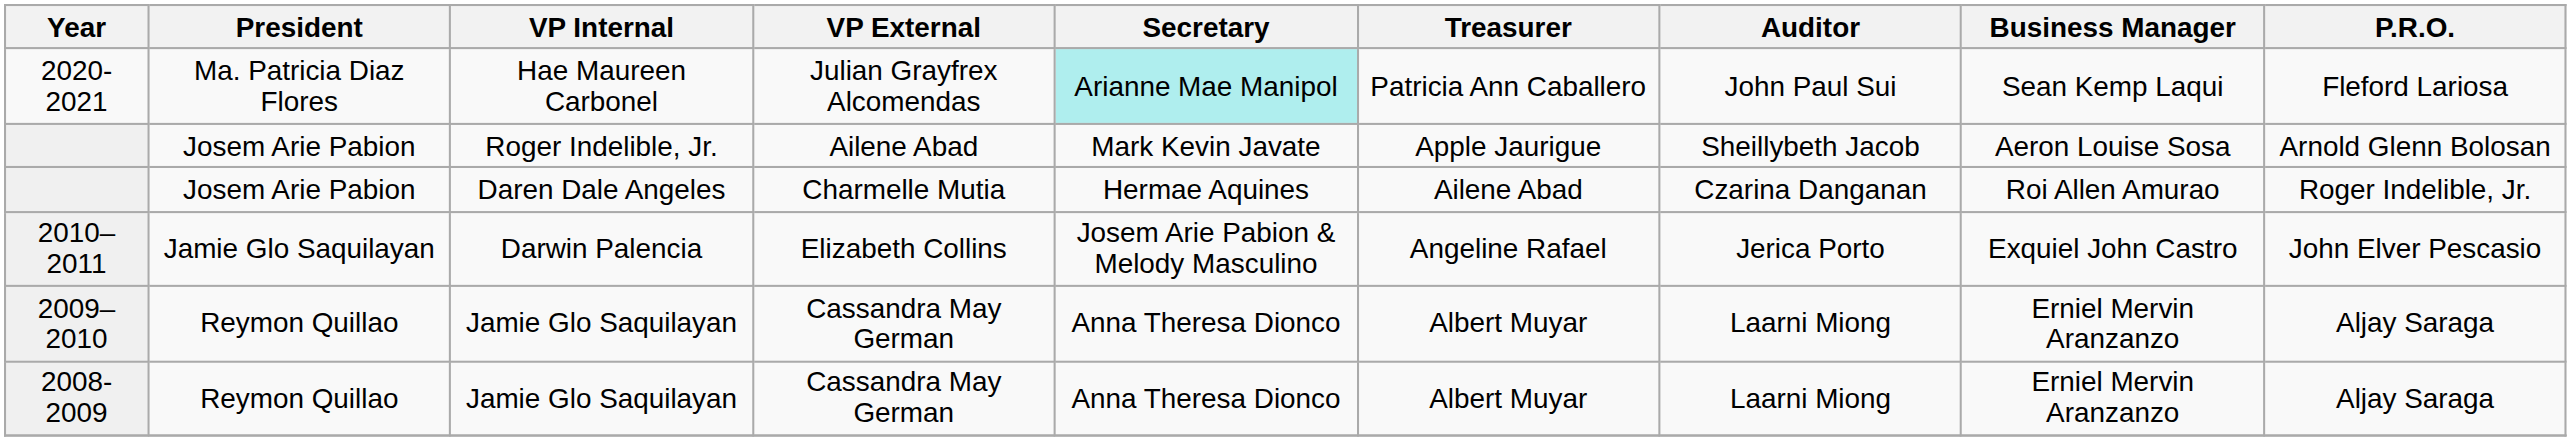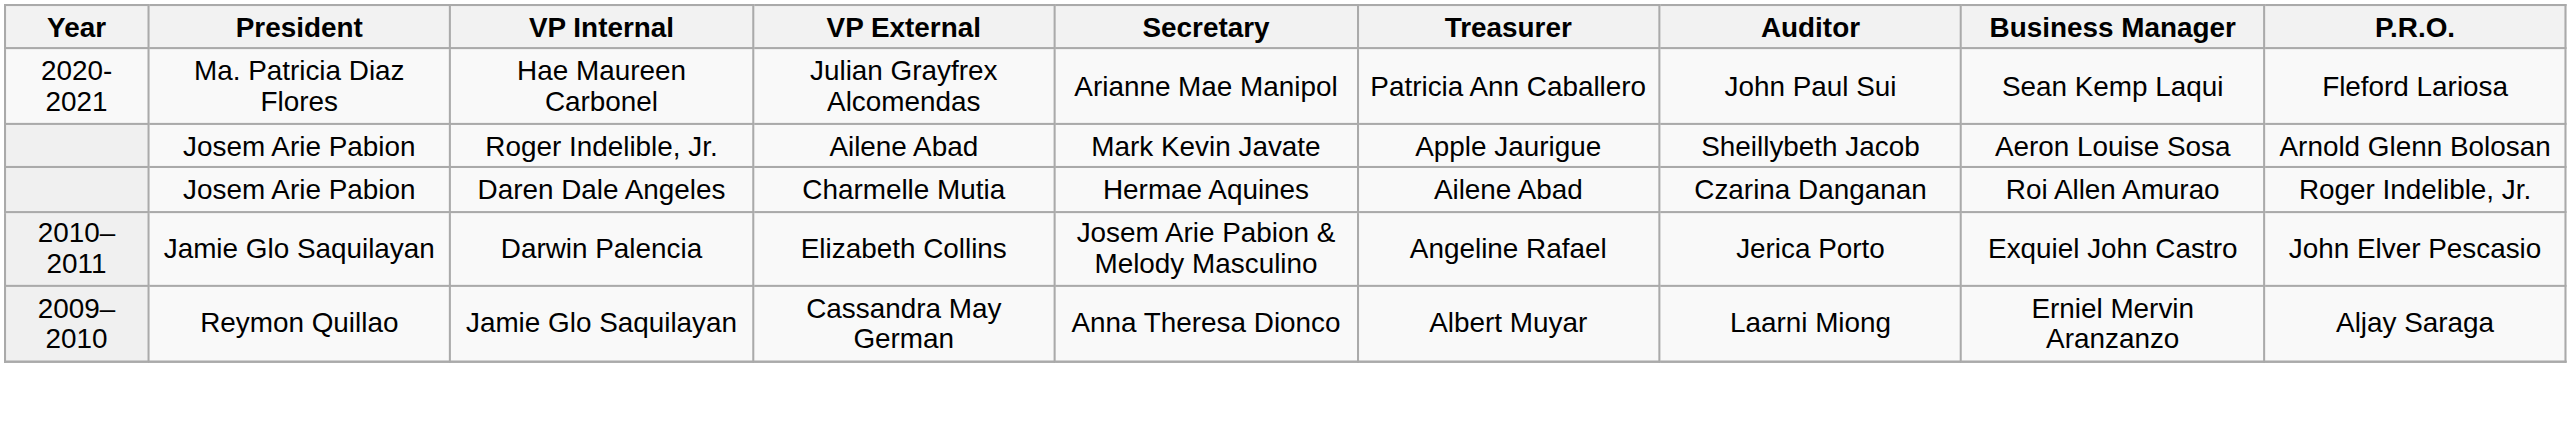2020-2021 | Secretary: paleturquoise background -> no background
- row: 2008-2009 | Reymon Quillao | Jamie Glo Saquilayan | Cassandra May German | Anna Theresa Dionco | Albert Muyar | Laarni Miong | Erniel Mervin Aranzanzo | Aljay Saraga
